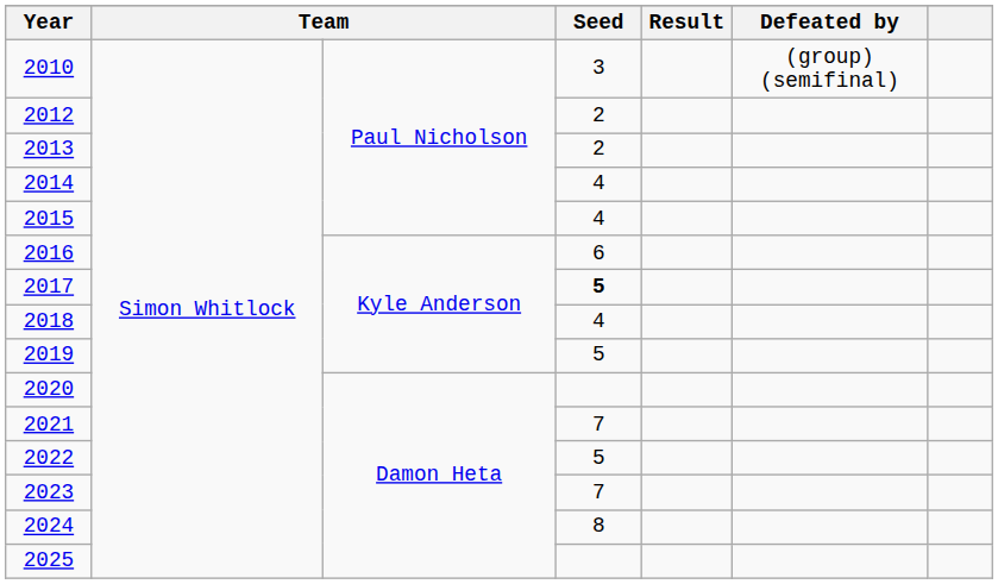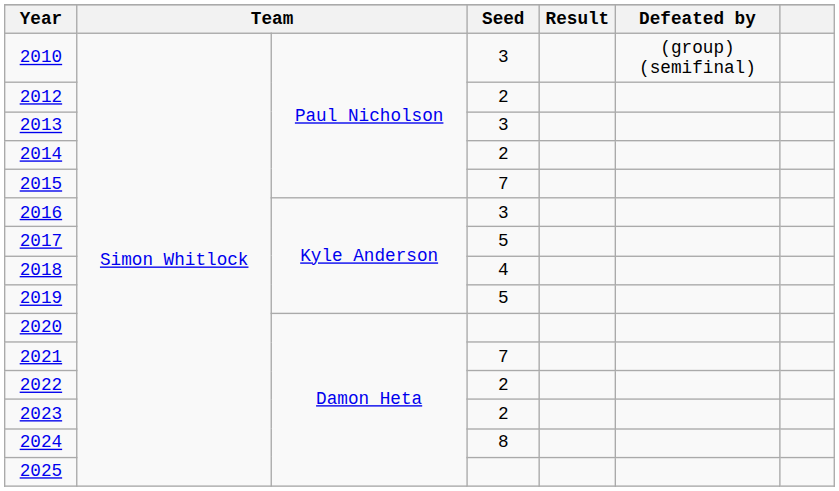2013 | Seed: 2 -> 3
2014 | Seed: 4 -> 2
2015 | Seed: 4 -> 7
2016 | Seed: 6 -> 3
2017 | Seed: bold -> normal
2022 | Seed: 5 -> 2
2023 | Seed: 7 -> 2
